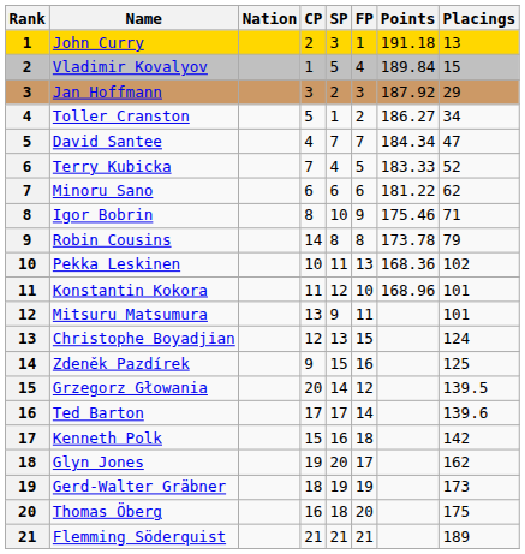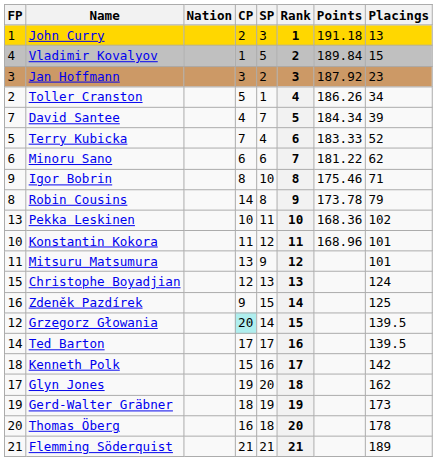columns swapped: Rank <-> FP
Jan Hoffmann | Placings: 29 -> 23
Toller Cranston | Points: 186.27 -> 186.26
David Santee | Placings: 47 -> 39
Grzegorz Głowania | CP: no background -> paleturquoise background
Ted Barton | Placings: 139.6 -> 139.5
Thomas Öberg | Placings: 175 -> 178
